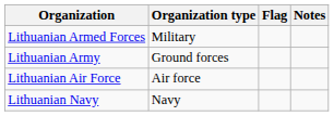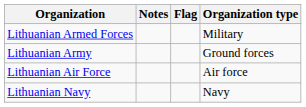columns swapped: Organization type <-> Notes
